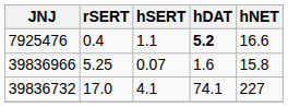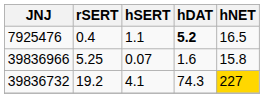7925476 | hNET: 16.6 -> 16.5
39836732 | rSERT: 17.0 -> 19.2
39836732 | hDAT: 74.1 -> 74.3
39836732 | hNET: no background -> gold background
